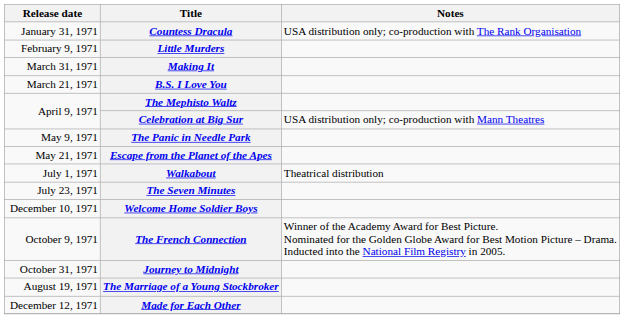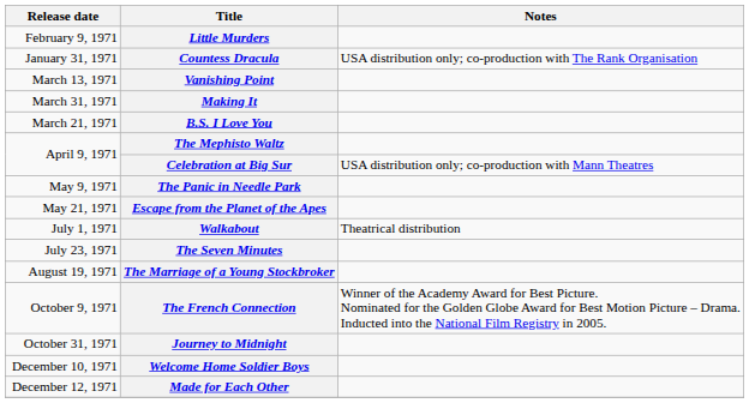rows swapped: Countess Dracula <-> Little Murders
+ row: March 13, 1971 | Vanishing Point
rows swapped: The Marriage of a Young Stockbroker <-> Welcome Home Soldier Boys
